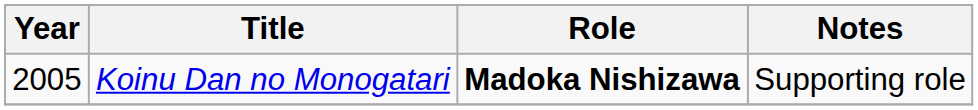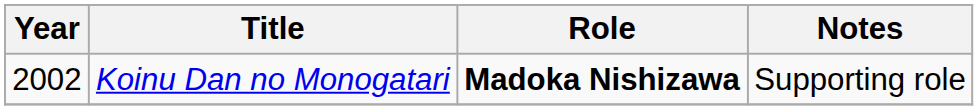Koinu Dan no Monogatari | Year: 2005 -> 2002
